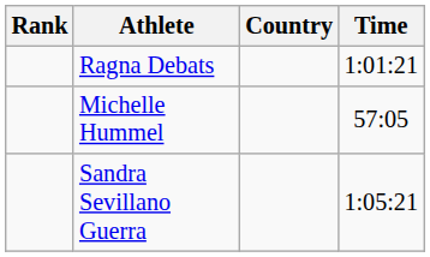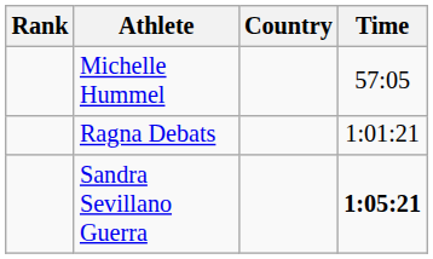rows swapped: Michelle Hummel <-> Ragna Debats
Sandra Sevillano Guerra | Time: normal -> bold
